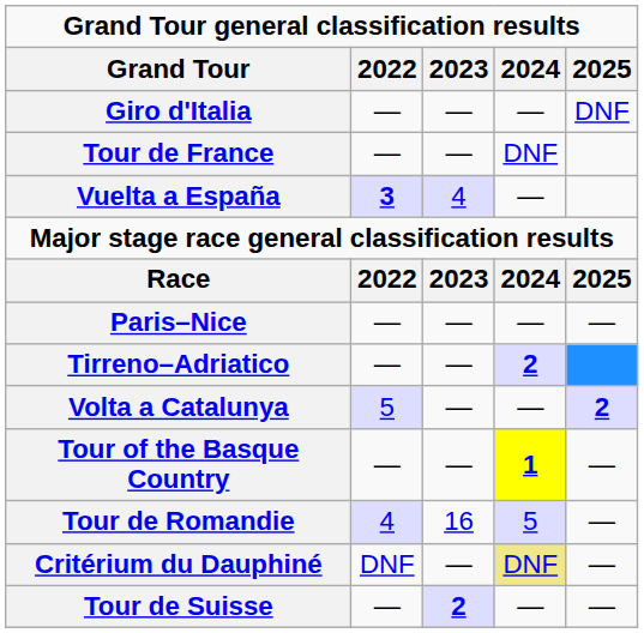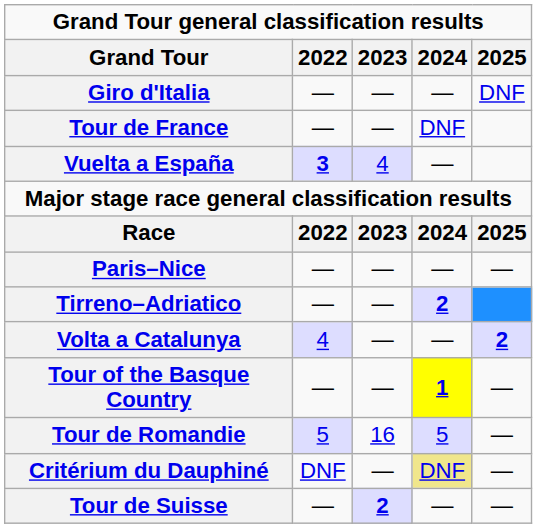Volta a Catalunya | 2022: 5 -> 4
Tour de Romandie | 2022: 4 -> 5
